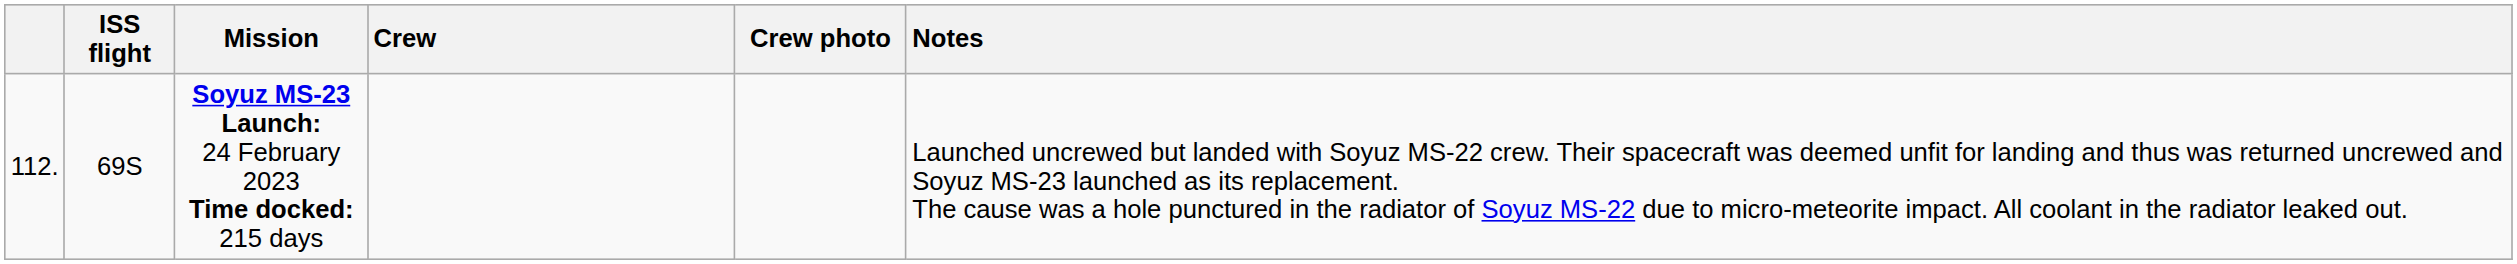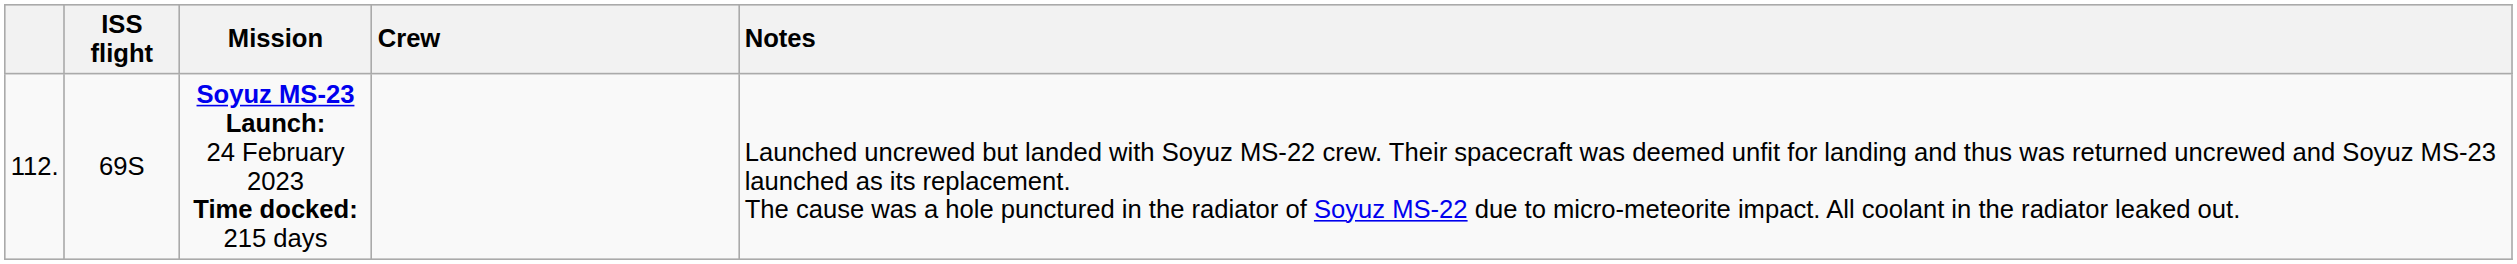- column: Crew photo
